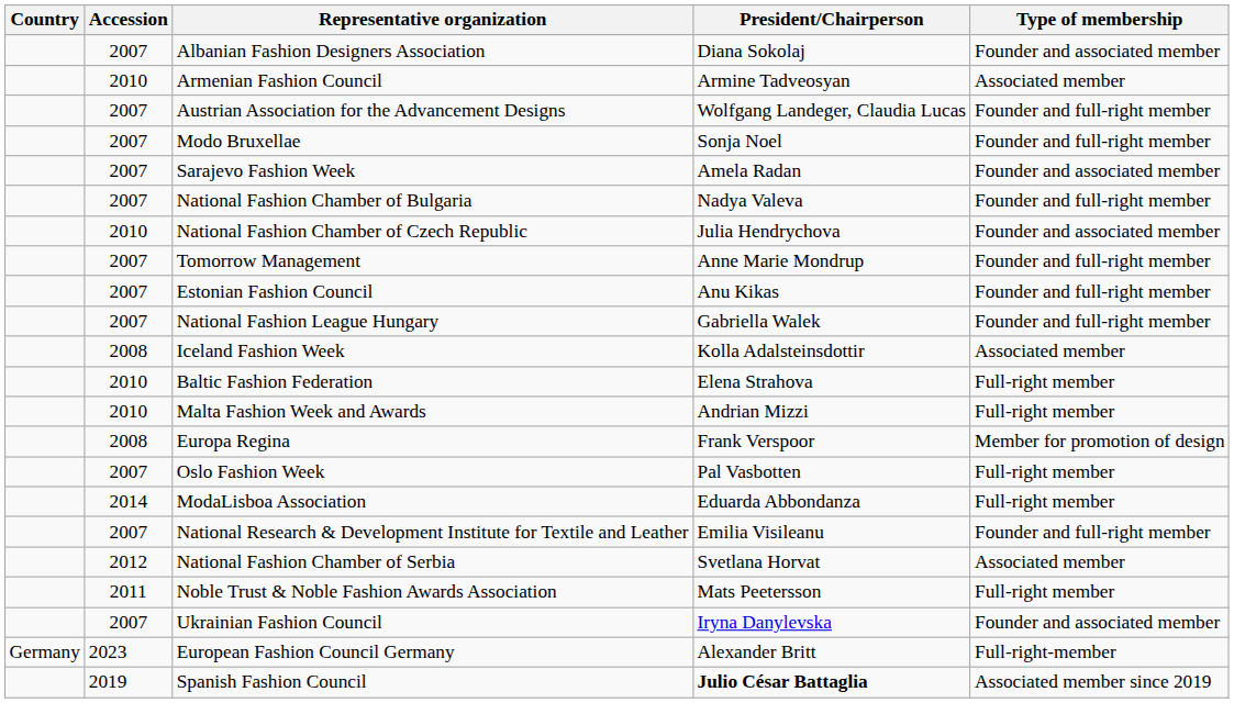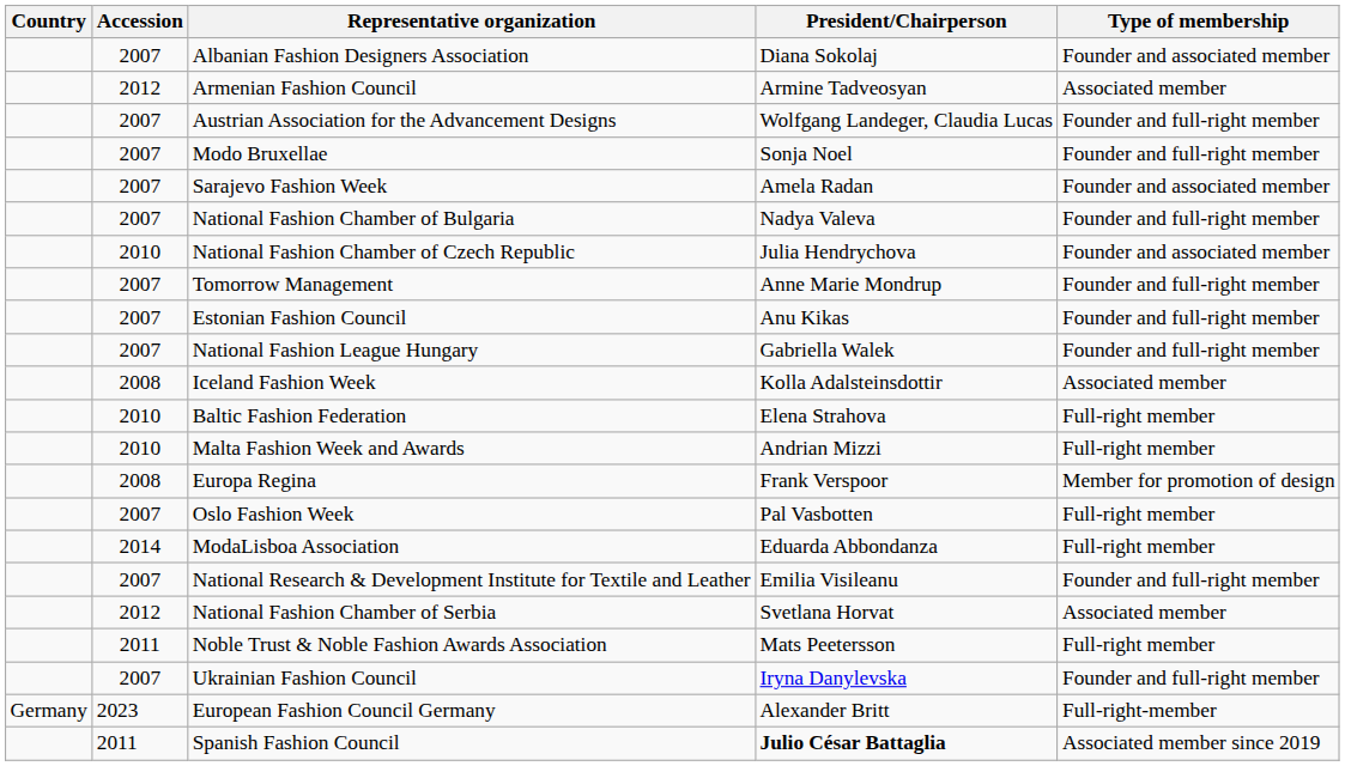Armenian Fashion Council | Accession: 2010 -> 2012
Ukrainian Fashion Council | Type of membership: Founder and associated member -> Founder and full-right member
Spanish Fashion Council | Accession: 2019 -> 2011
